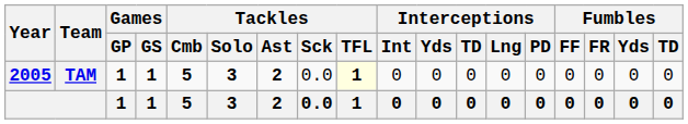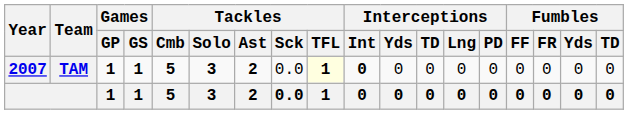TAM | Year: 2005 -> 2007
TAM | Interceptions / Int: normal -> bold
